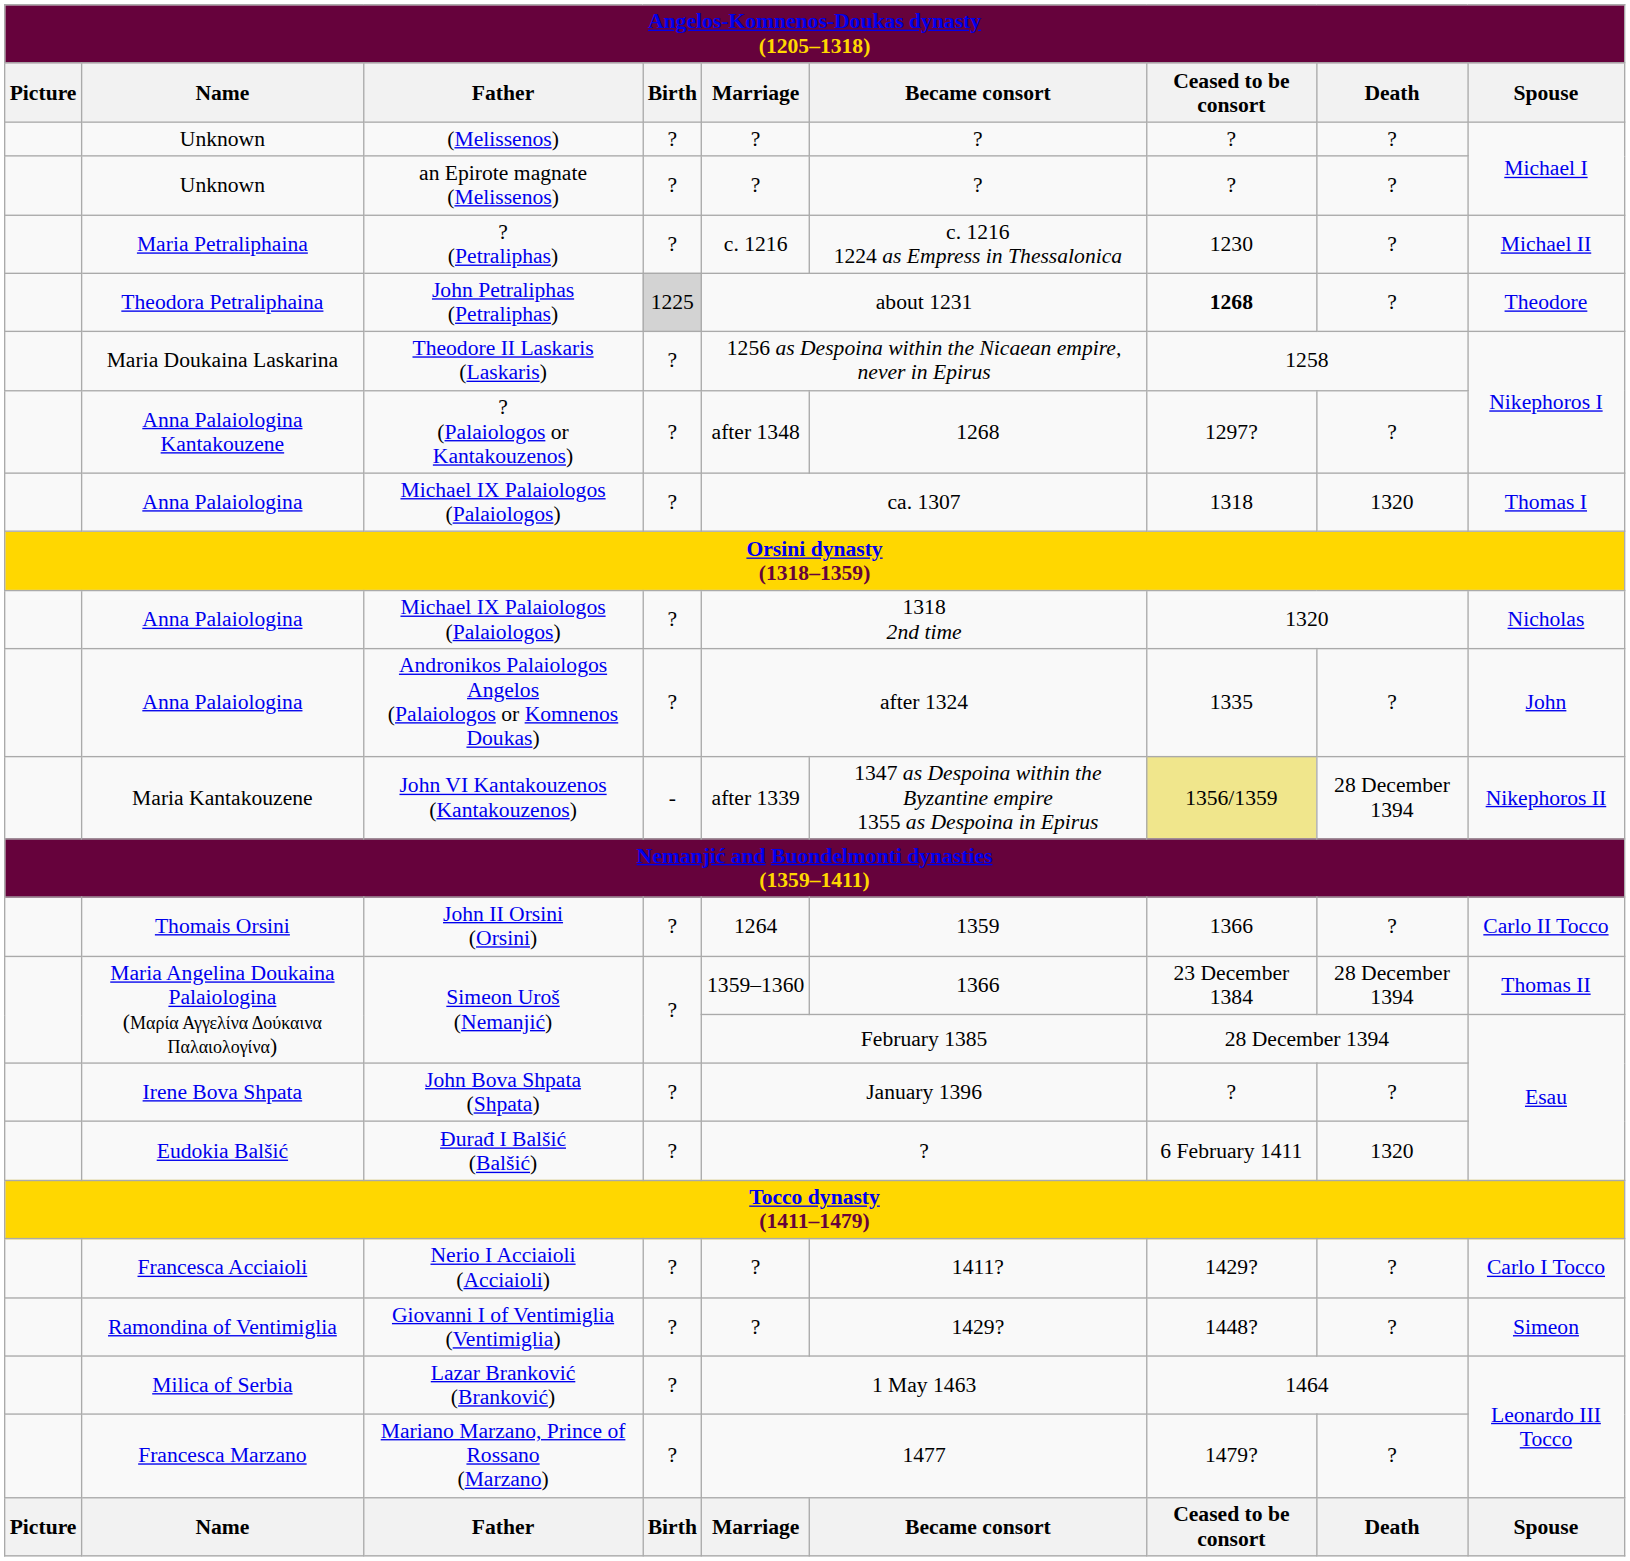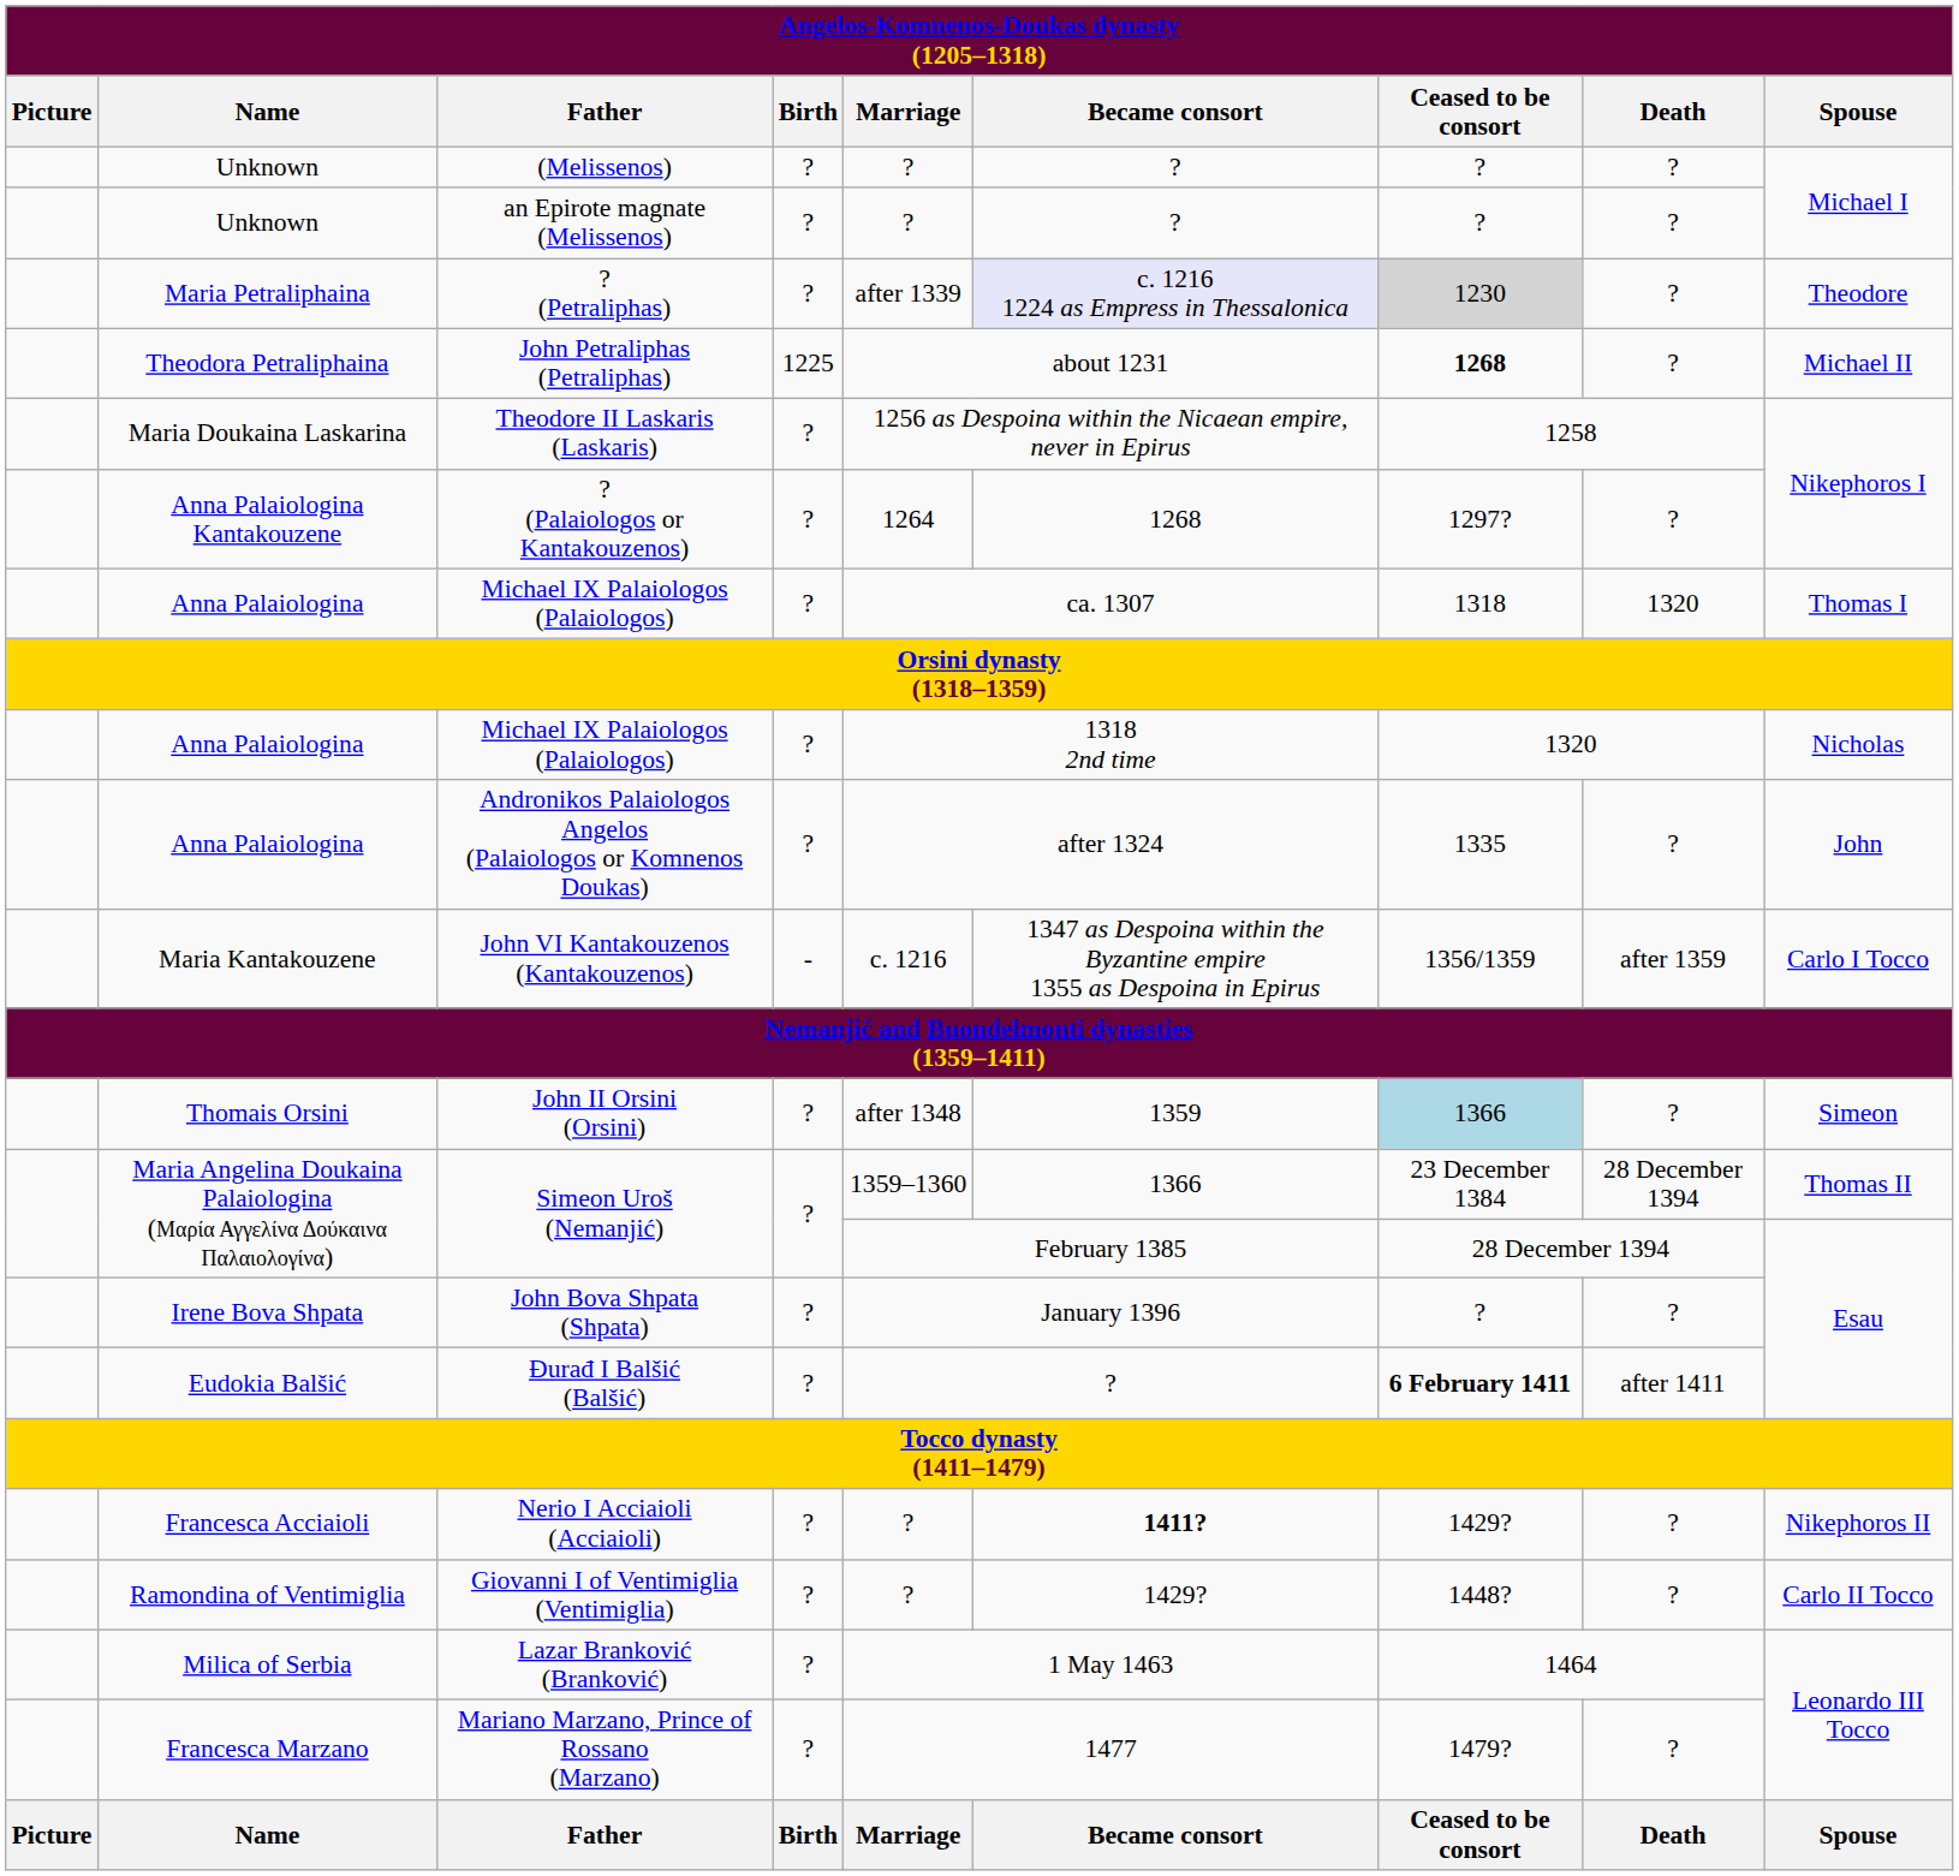? (Petraliphas) | column 5: c. 1216 -> after 1339
? (Petraliphas) | column 6: no background -> lavender background
? (Petraliphas) | column 7: no background -> lightgrey background
? (Petraliphas) | column 9: Michael II -> Theodore
John Petraliphas (Petraliphas) | column 4: lightgrey background -> no background
John Petraliphas (Petraliphas) | column 9: Theodore -> Michael II
? (Palaiologos or Kantakouzenos) | column 5: after 1348 -> 1264
John VI Kantakouzenos (Kantakouzenos) | column 5: after 1339 -> c. 1216
John VI Kantakouzenos (Kantakouzenos) | column 7: khaki background -> no background
John VI Kantakouzenos (Kantakouzenos) | column 8: 28 December 1394 -> after 1359
John VI Kantakouzenos (Kantakouzenos) | column 9: Nikephoros II -> Carlo I Tocco
John II Orsini (Orsini) | column 5: 1264 -> after 1348
John II Orsini (Orsini) | column 7: no background -> lightblue background
John II Orsini (Orsini) | column 9: Carlo II Tocco -> Simeon
Đurađ I Balšić (Balšić) | column 7: normal -> bold
Đurađ I Balšić (Balšić) | column 8: 1320 -> after 1411
Nerio I Acciaioli (Acciaioli) | column 6: normal -> bold
Nerio I Acciaioli (Acciaioli) | column 9: Carlo I Tocco -> Nikephoros II
Giovanni I of Ventimiglia (Ventimiglia) | column 9: Simeon -> Carlo II Tocco
